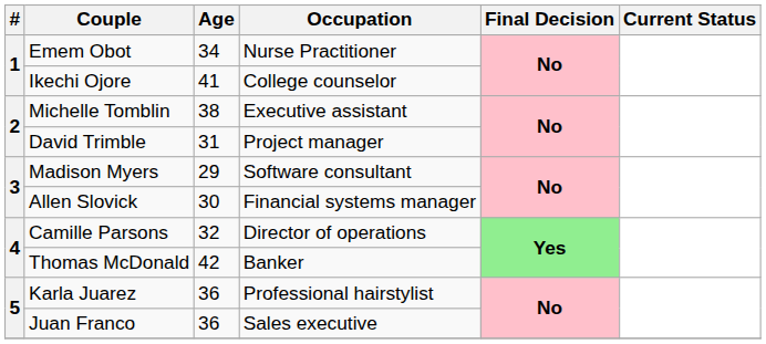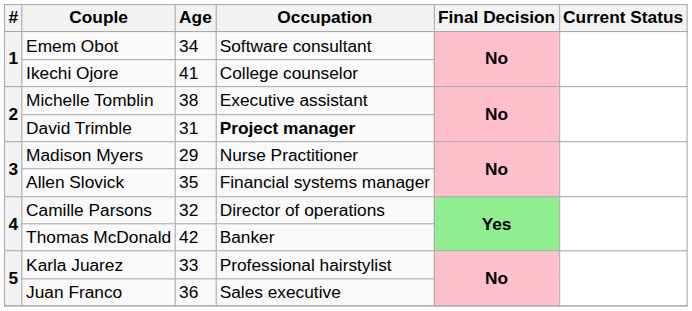Emem Obot | Occupation: Nurse Practitioner -> Software consultant
David Trimble | Occupation: normal -> bold
Madison Myers | Occupation: Software consultant -> Nurse Practitioner
Allen Slovick | Age: 30 -> 35
Karla Juarez | Age: 36 -> 33
